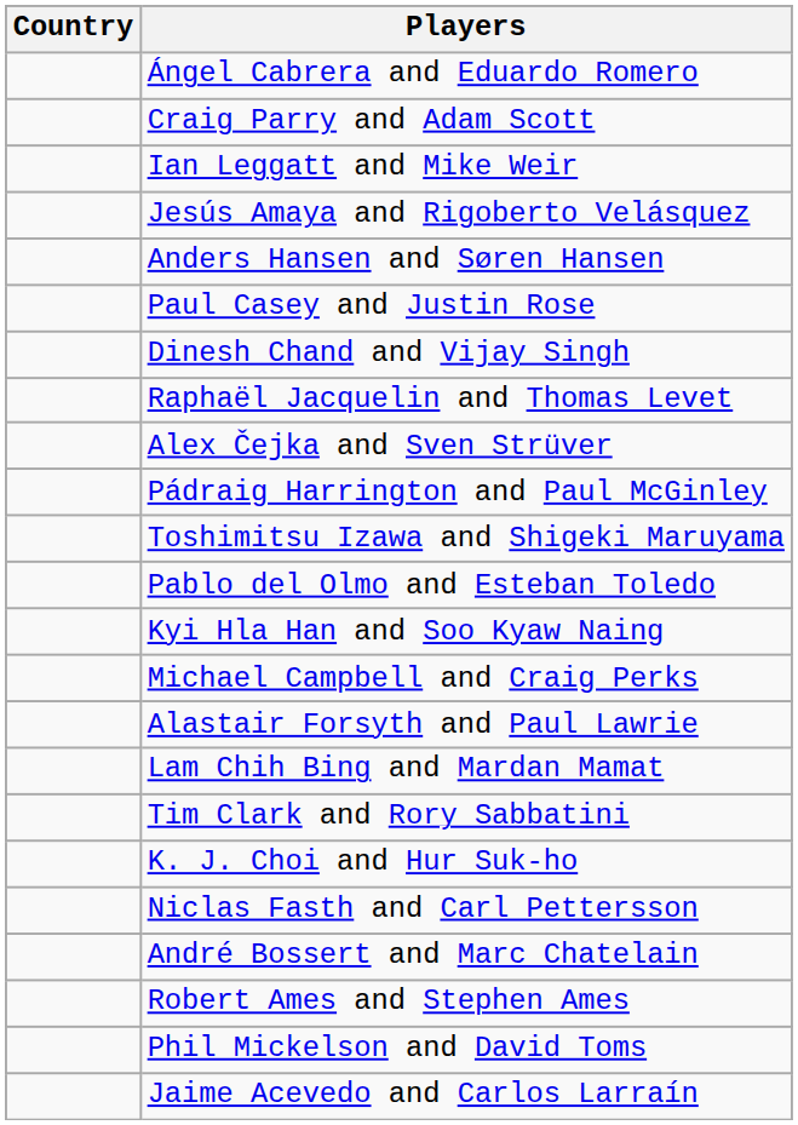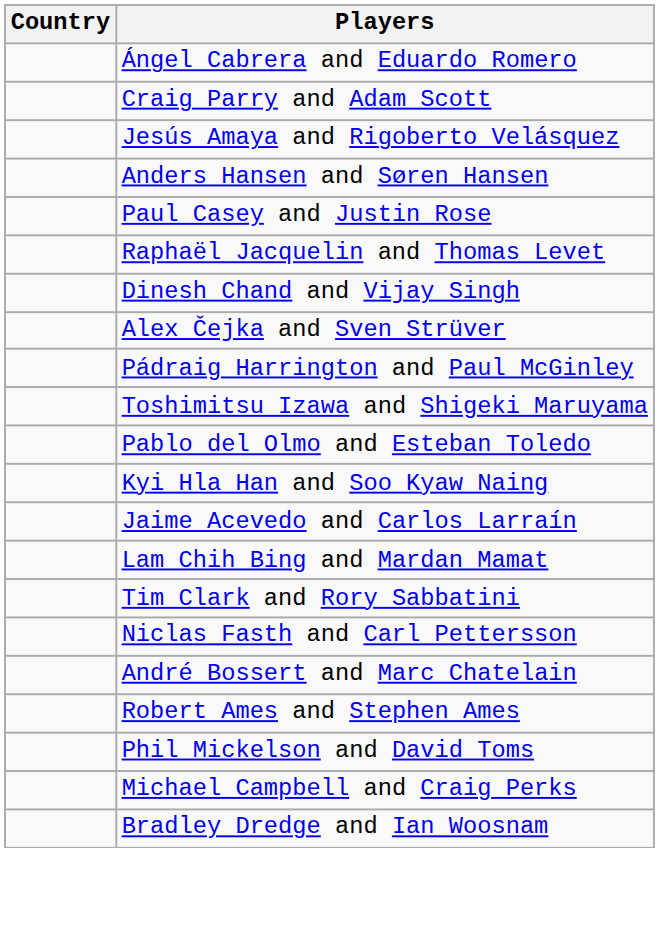- row: Ian Leggatt and Mike Weir
rows swapped: Dinesh Chand and Vijay Singh <-> Raphaël Jacquelin and Thomas Levet
rows swapped: Michael Campbell and Craig Perks <-> Jaime Acevedo and Carlos Larraín
- row: Alastair Forsyth and Paul Lawrie
- row: K. J. Choi and Hur Suk-ho
+ row: Bradley Dredge and Ian Woosnam
